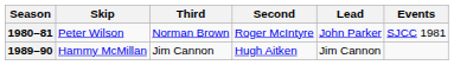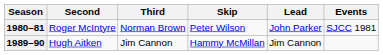columns swapped: Skip <-> Second
